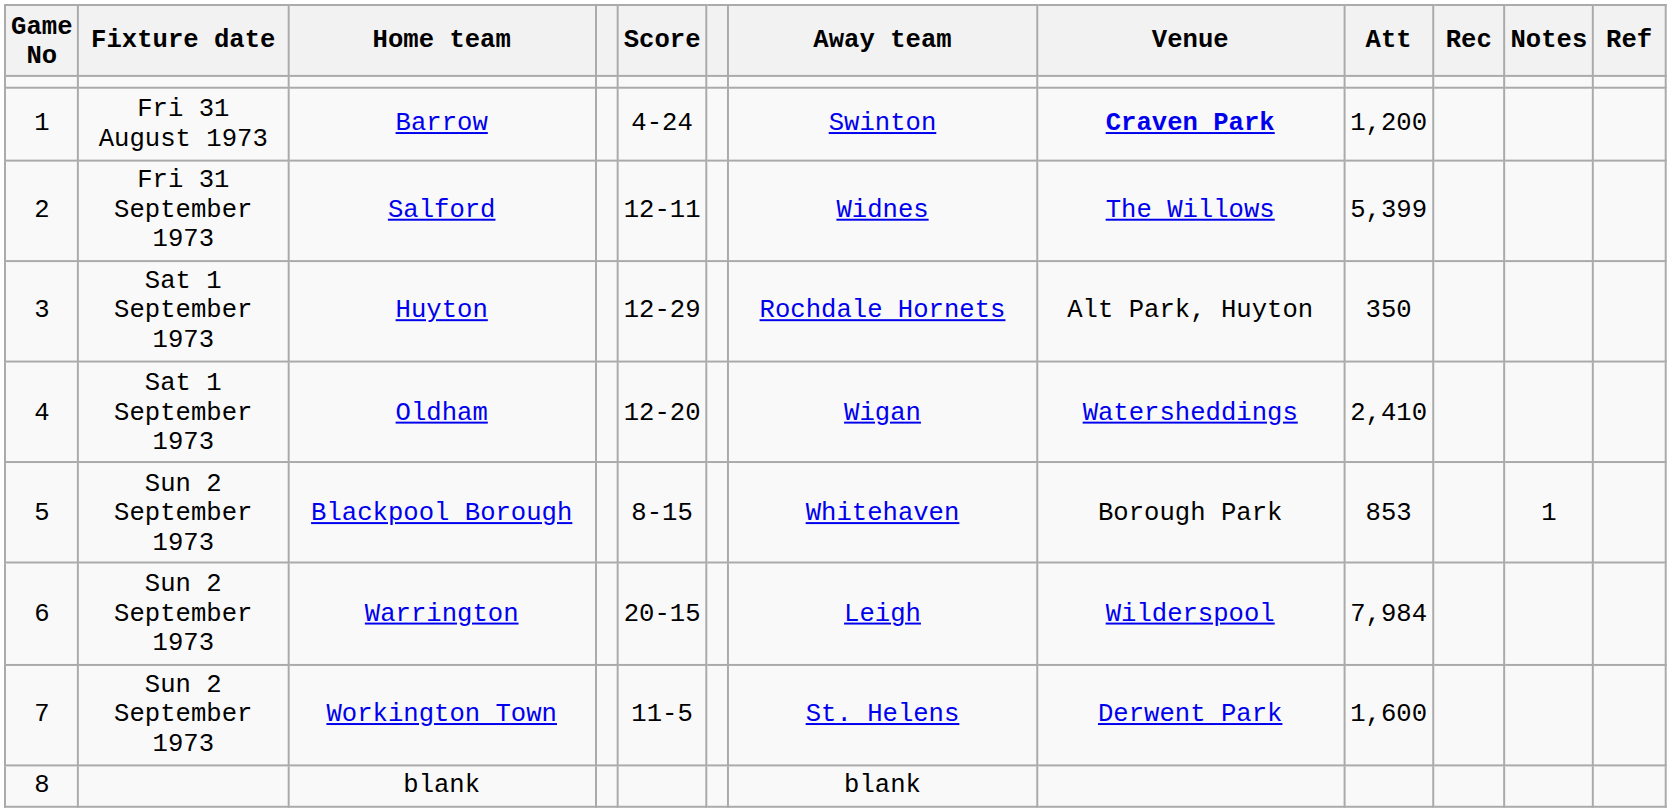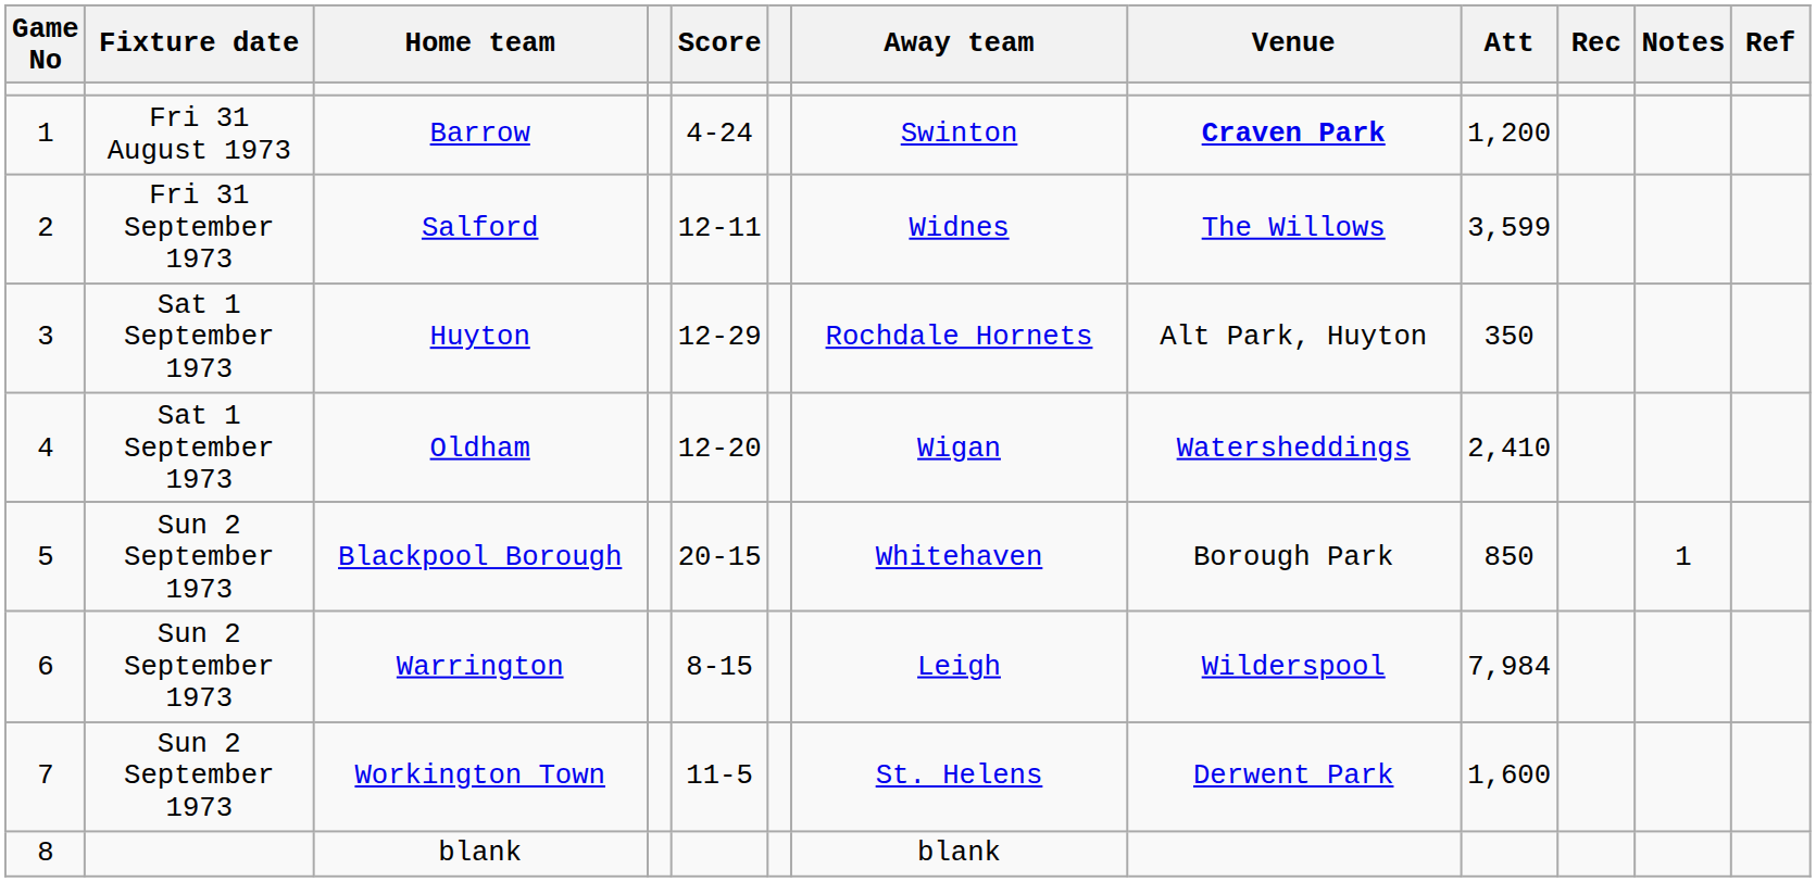Salford | Att: 5,399 -> 3,599
Blackpool Borough | Score: 8-15 -> 20-15
Blackpool Borough | Att: 853 -> 850
Warrington | Score: 20-15 -> 8-15
